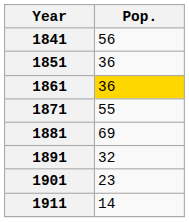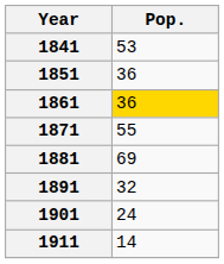1841 | Pop.: 56 -> 53
1901 | Pop.: 23 -> 24
